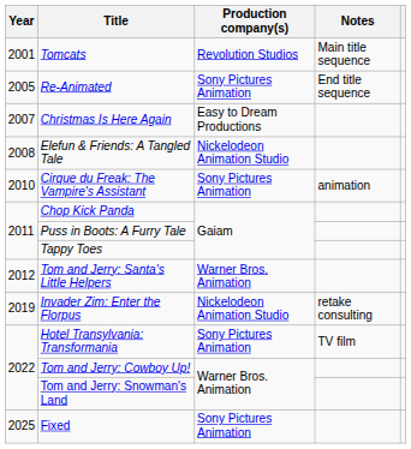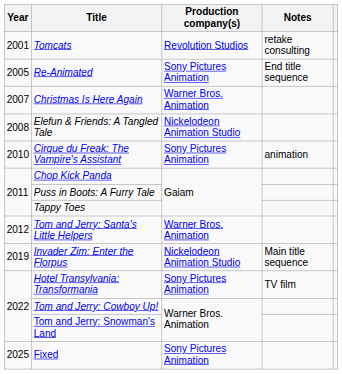Tomcats | Notes: Main title sequence -> retake consulting
Christmas Is Here Again | Production company(s): Easy to Dream Productions -> Warner Bros. Animation
Invader Zim: Enter the Florpus | Notes: retake consulting -> Main title sequence
